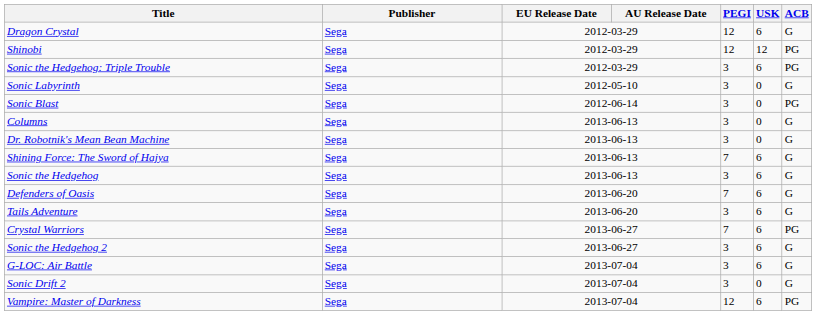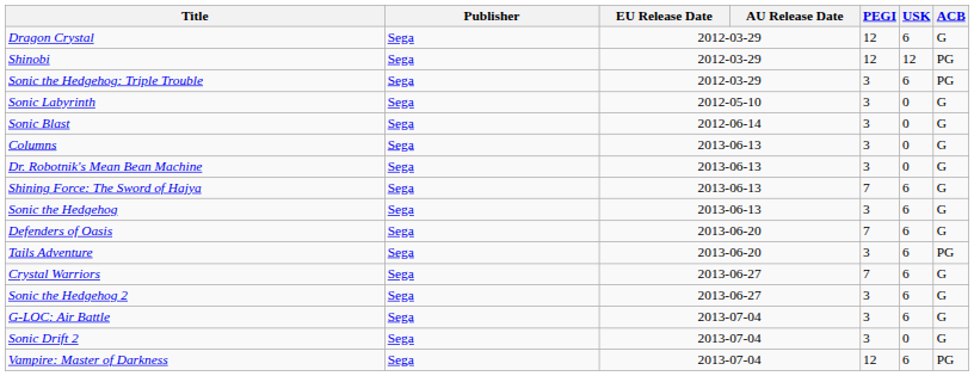Sonic Blast | ACB: PG -> G
Tails Adventure | ACB: G -> PG
Crystal Warriors | ACB: PG -> G
